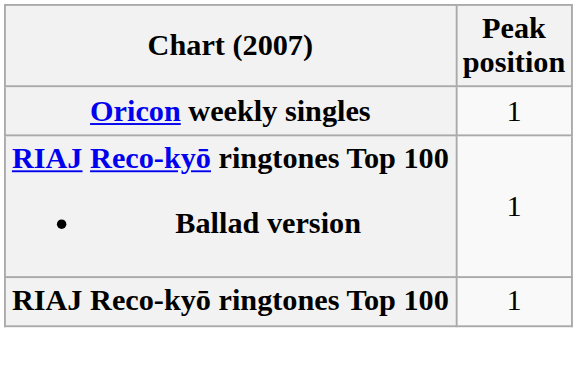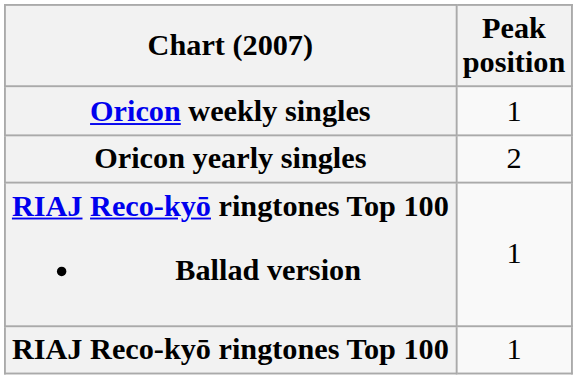+ row: Oricon yearly singles | 2
